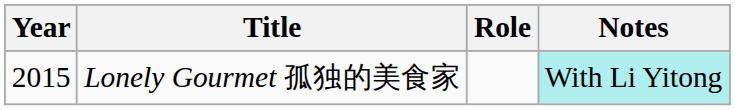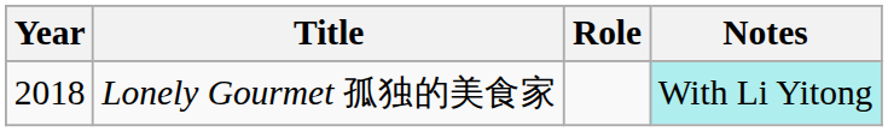Lonely Gourmet 孤独的美食家 | Year: 2015 -> 2018
